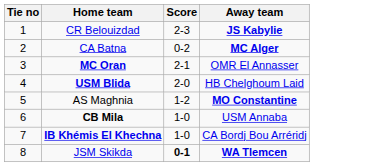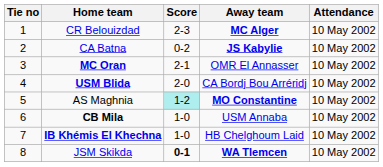+ column: Attendance | 10 May 2002 | 10 May 2002 | 10 May 2002 | 10 May 2002 | 10 May 2002 | 10 May 2002 | 10 May 2002 | 10 May 2002
CR Belouizdad | Away team: JS Kabylie -> MC Alger
CA Batna | Away team: MC Alger -> JS Kabylie
USM Blida | Away team: HB Chelghoum Laid -> CA Bordj Bou Arréridj
AS Maghnia | Score: no background -> paleturquoise background
IB Khémis El Khechna | Away team: CA Bordj Bou Arréridj -> HB Chelghoum Laid
